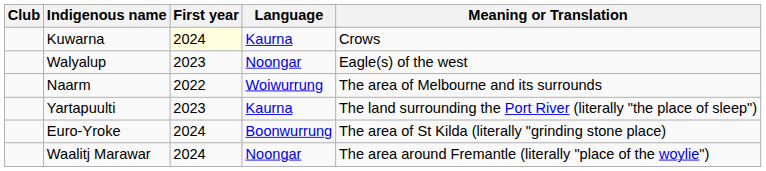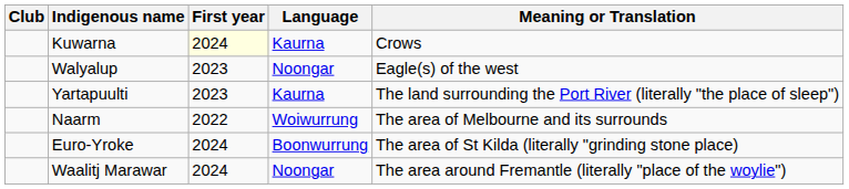rows swapped: Naarm <-> Yartapuulti
